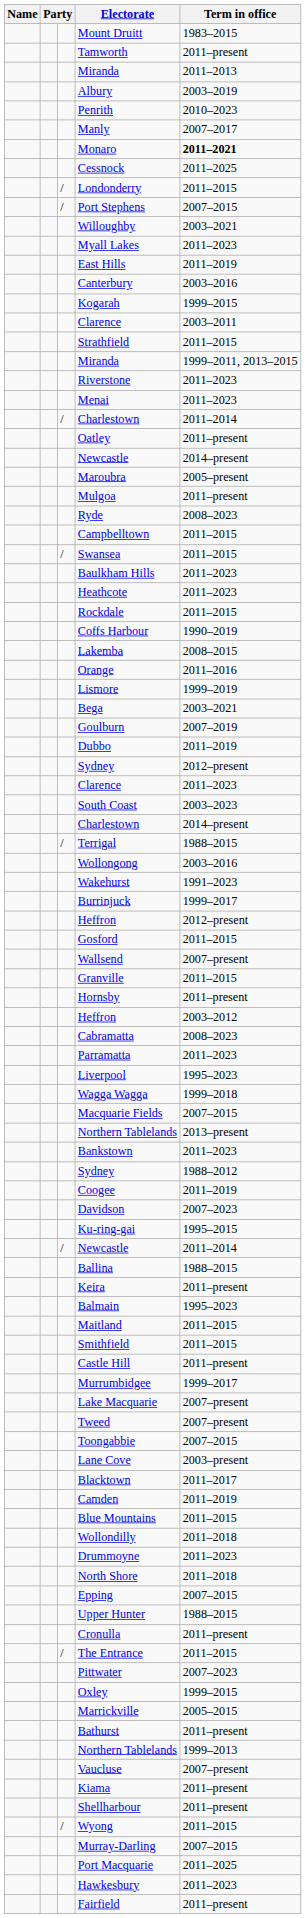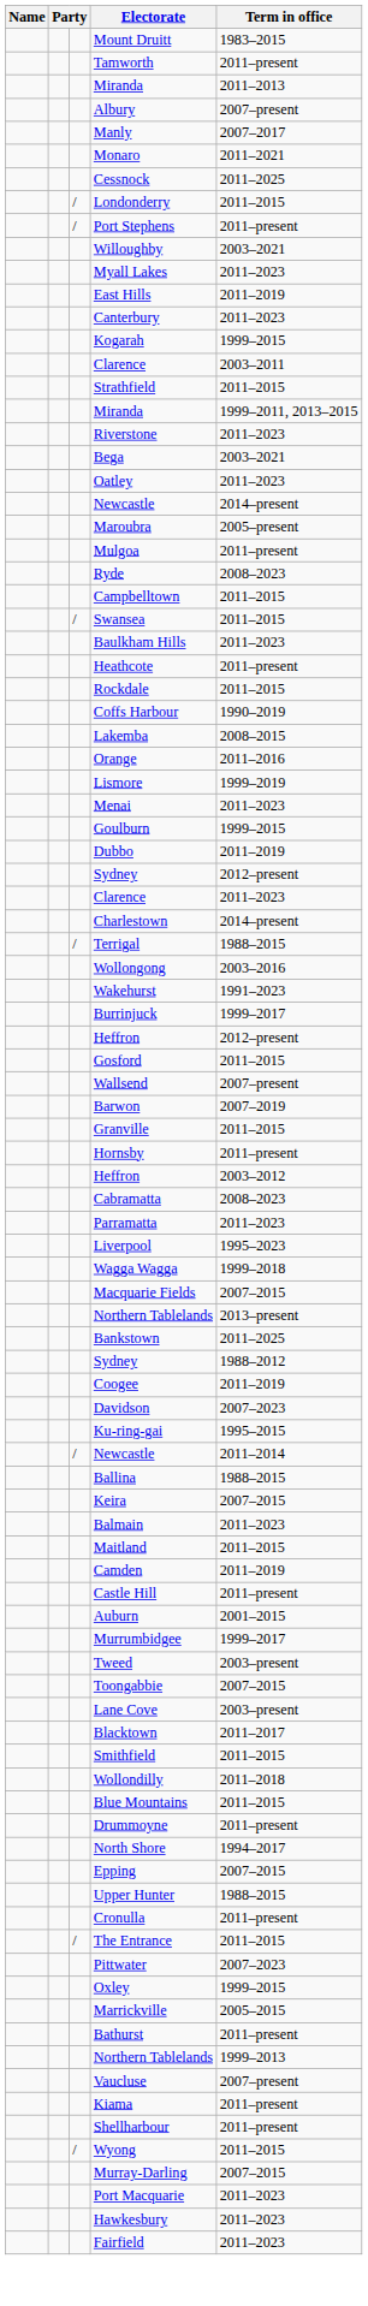Albury | Term in office: 2003–2019 -> 2007–present
- row: Penrith | 2010–2023
Monaro | Term in office: bold -> normal
Port Stephens | Term in office: 2007–2015 -> 2011–present
Canterbury | Term in office: 2003–2016 -> 2011–2023
rows swapped: Bega <-> Menai
- row: / | Charlestown | 2011–2014
Oatley | Term in office: 2011–present -> 2011–2023
Heathcote | Term in office: 2011–2023 -> 2011–present
Goulburn | Term in office: 2007–2019 -> 1999–2015
- row: South Coast | 2003–2023
+ row: Barwon | 2007–2019
Bankstown | Term in office: 2011–2023 -> 2011–2025
Keira | Term in office: 2011–present -> 2007–2015
Balmain | Term in office: 1995–2023 -> 2011–2023
rows swapped: Camden <-> Smithfield
+ row: Auburn | 2001–2015
- row: Lake Macquarie | 2007–present
Tweed | Term in office: 2007–present -> 2003–present
rows swapped: Wollondilly <-> Blue Mountains
Drummoyne | Term in office: 2011–2023 -> 2011–present
North Shore | Term in office: 2011–2018 -> 1994–2017
Port Macquarie | Term in office: 2011–2025 -> 2011–2023
Fairfield | Term in office: 2011–present -> 2011–2023
